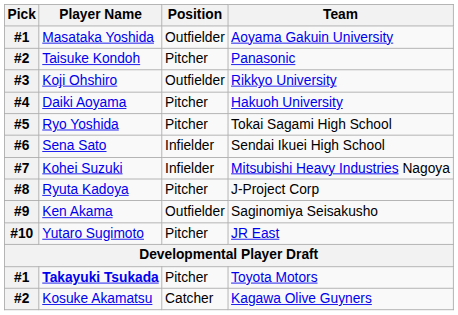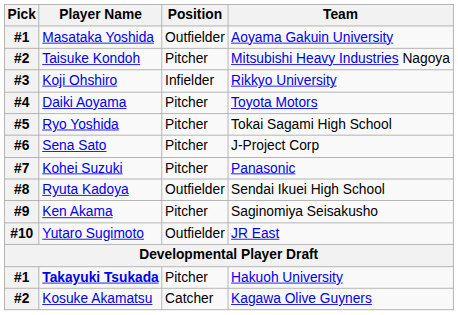Taisuke Kondoh | Team: Panasonic -> Mitsubishi Heavy Industries Nagoya
Koji Ohshiro | Position: Outfielder -> Infielder
Daiki Aoyama | Team: Hakuoh University -> Toyota Motors
Sena Sato | Position: Infielder -> Pitcher
Sena Sato | Team: Sendai Ikuei High School -> J-Project Corp
Kohei Suzuki | Position: Infielder -> Pitcher
Kohei Suzuki | Team: Mitsubishi Heavy Industries Nagoya -> Panasonic
Ryuta Kadoya | Position: Pitcher -> Outfielder
Ryuta Kadoya | Team: J-Project Corp -> Sendai Ikuei High School
Ken Akama | Position: Outfielder -> Pitcher
Yutaro Sugimoto | Position: Pitcher -> Outfielder
Takayuki Tsukada | Team: Toyota Motors -> Hakuoh University
